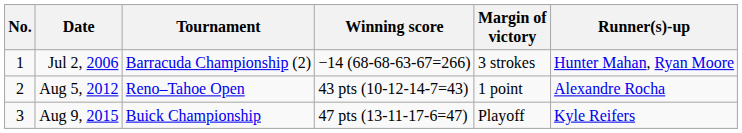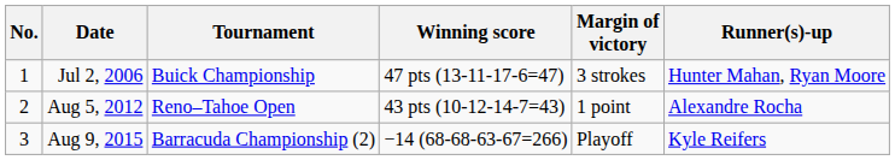Jul 2, 2006 | Tournament: Barracuda Championship (2) -> Buick Championship
Jul 2, 2006 | Winning score: −14 (68-68-63-67=266) -> 47 pts (13-11-17-6=47)
Aug 9, 2015 | Tournament: Buick Championship -> Barracuda Championship (2)
Aug 9, 2015 | Winning score: 47 pts (13-11-17-6=47) -> −14 (68-68-63-67=266)
